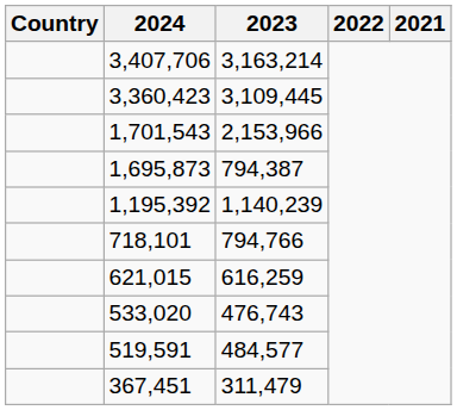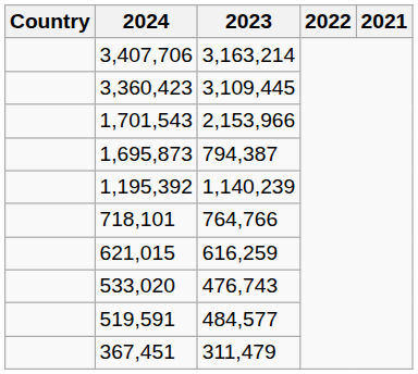718,101 | 2023: 794,766 -> 764,766
